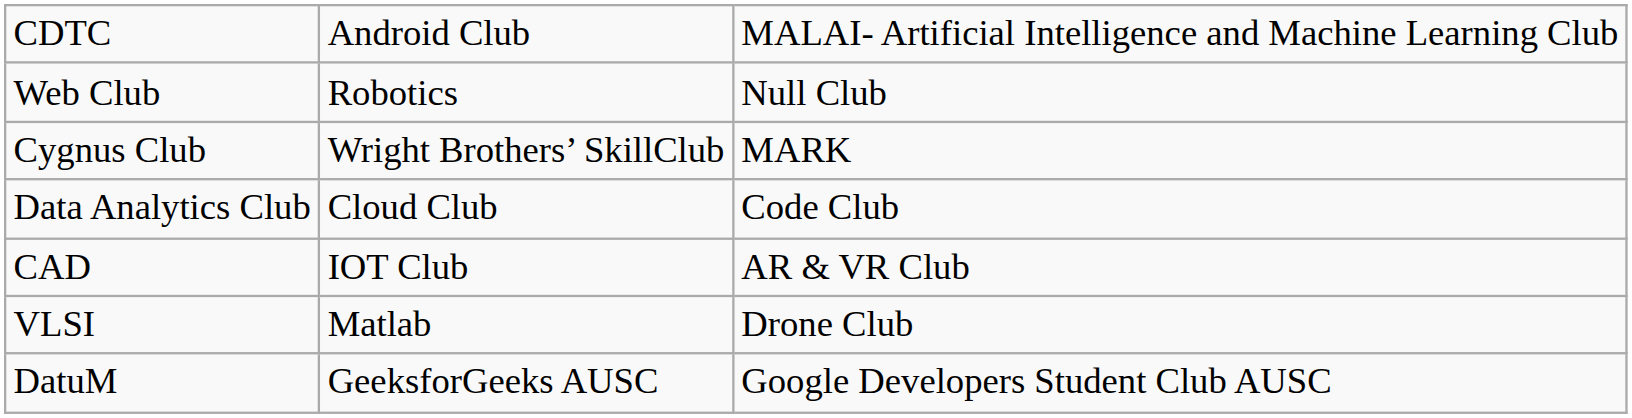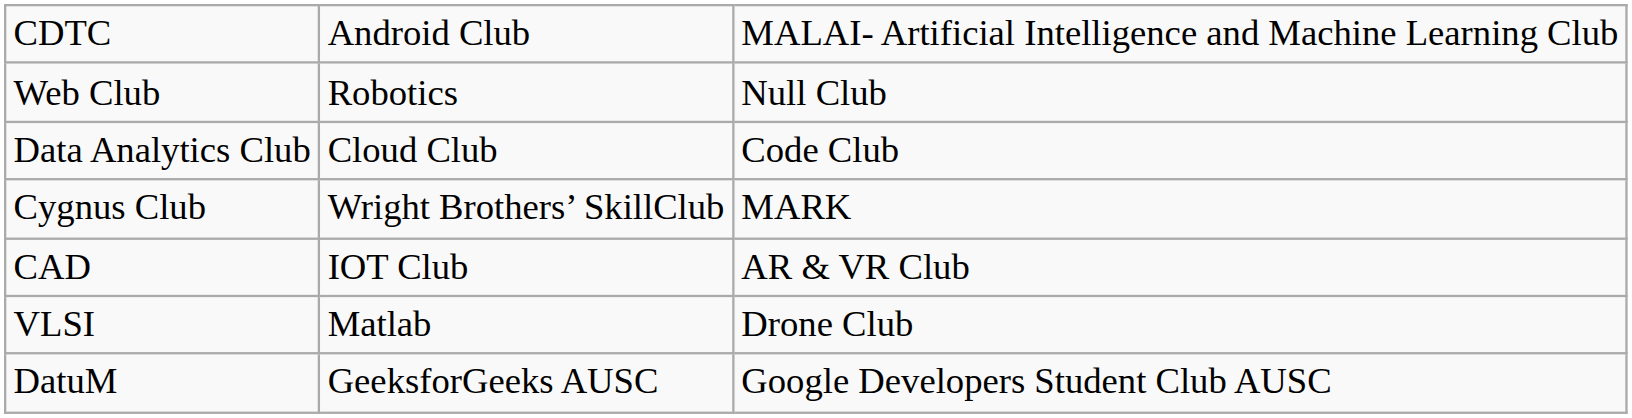rows swapped: Data Analytics Club <-> Cygnus Club
